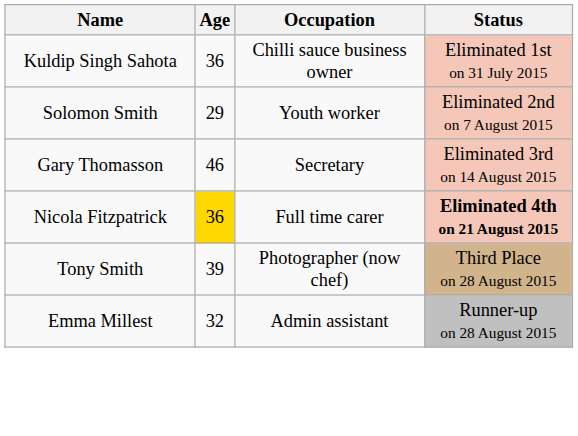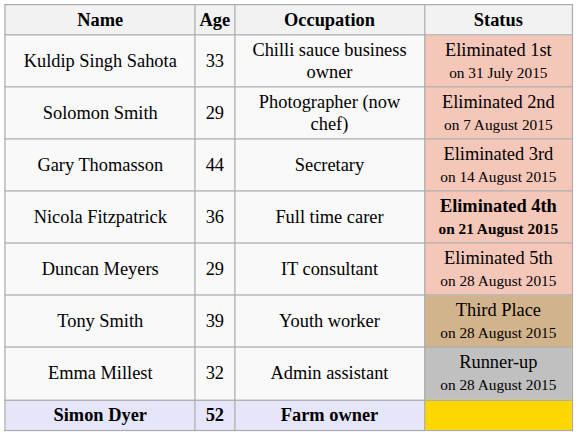Kuldip Singh Sahota | Age: 36 -> 33
Solomon Smith | Occupation: Youth worker -> Photographer (now chef)
Gary Thomasson | Age: 46 -> 44
Nicola Fitzpatrick | Age: gold background -> no background
+ row: Duncan Meyers | 29 | IT consultant | Eliminated 5th on 28 August 2015
Tony Smith | Occupation: Photographer (now chef) -> Youth worker
+ row: Simon Dyer | 52 | Farm owner
